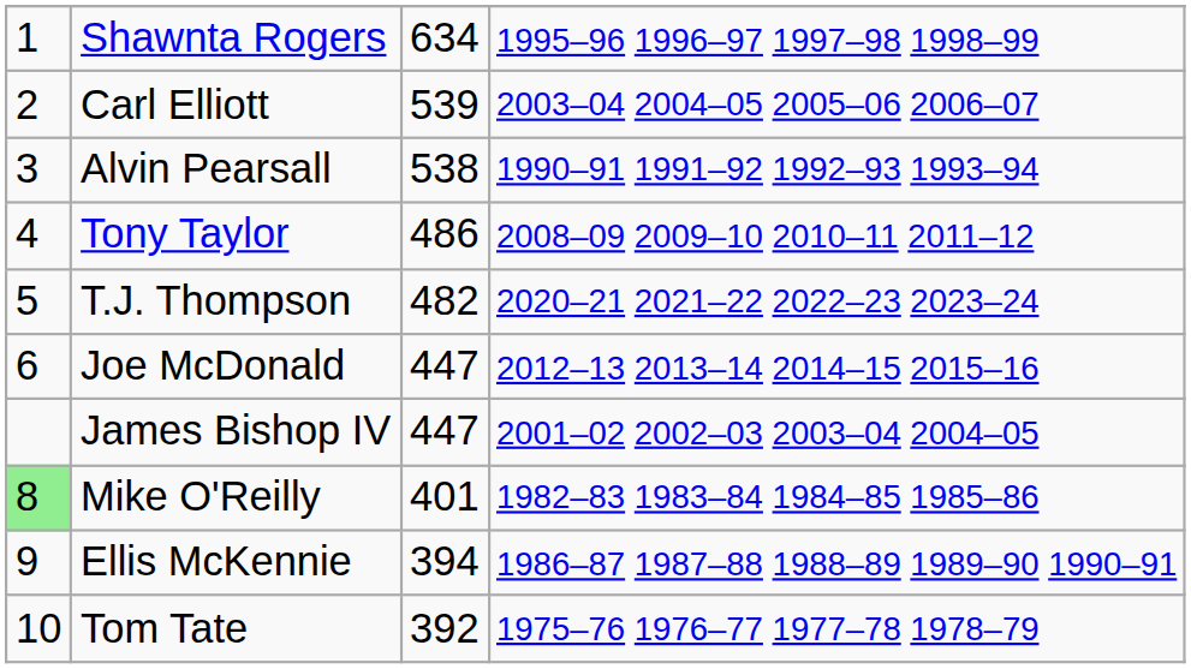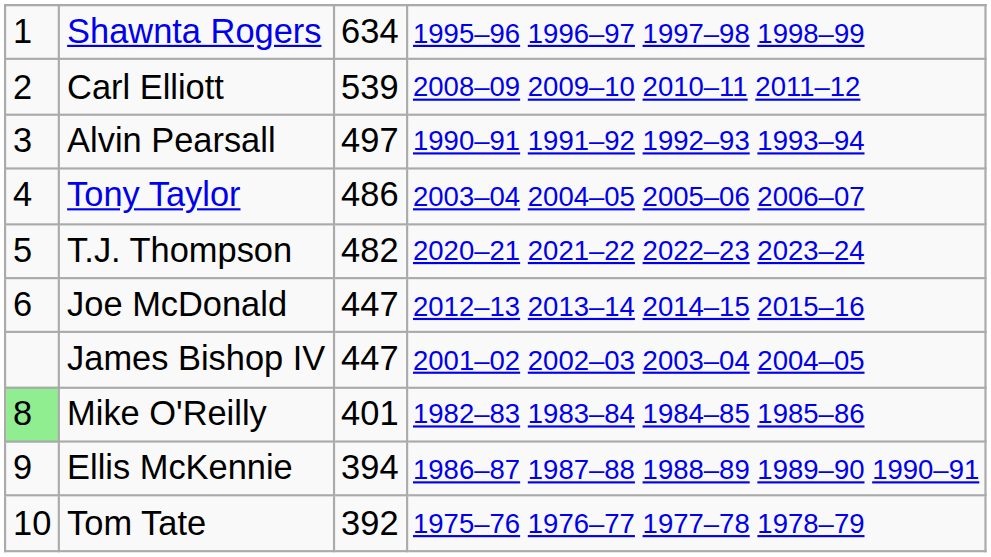Carl Elliott | column 4: 2003–04 2004–05 2005–06 2006–07 -> 2008–09 2009–10 2010–11 2011–12
Alvin Pearsall | column 3: 538 -> 497
Tony Taylor | column 4: 2008–09 2009–10 2010–11 2011–12 -> 2003–04 2004–05 2005–06 2006–07
